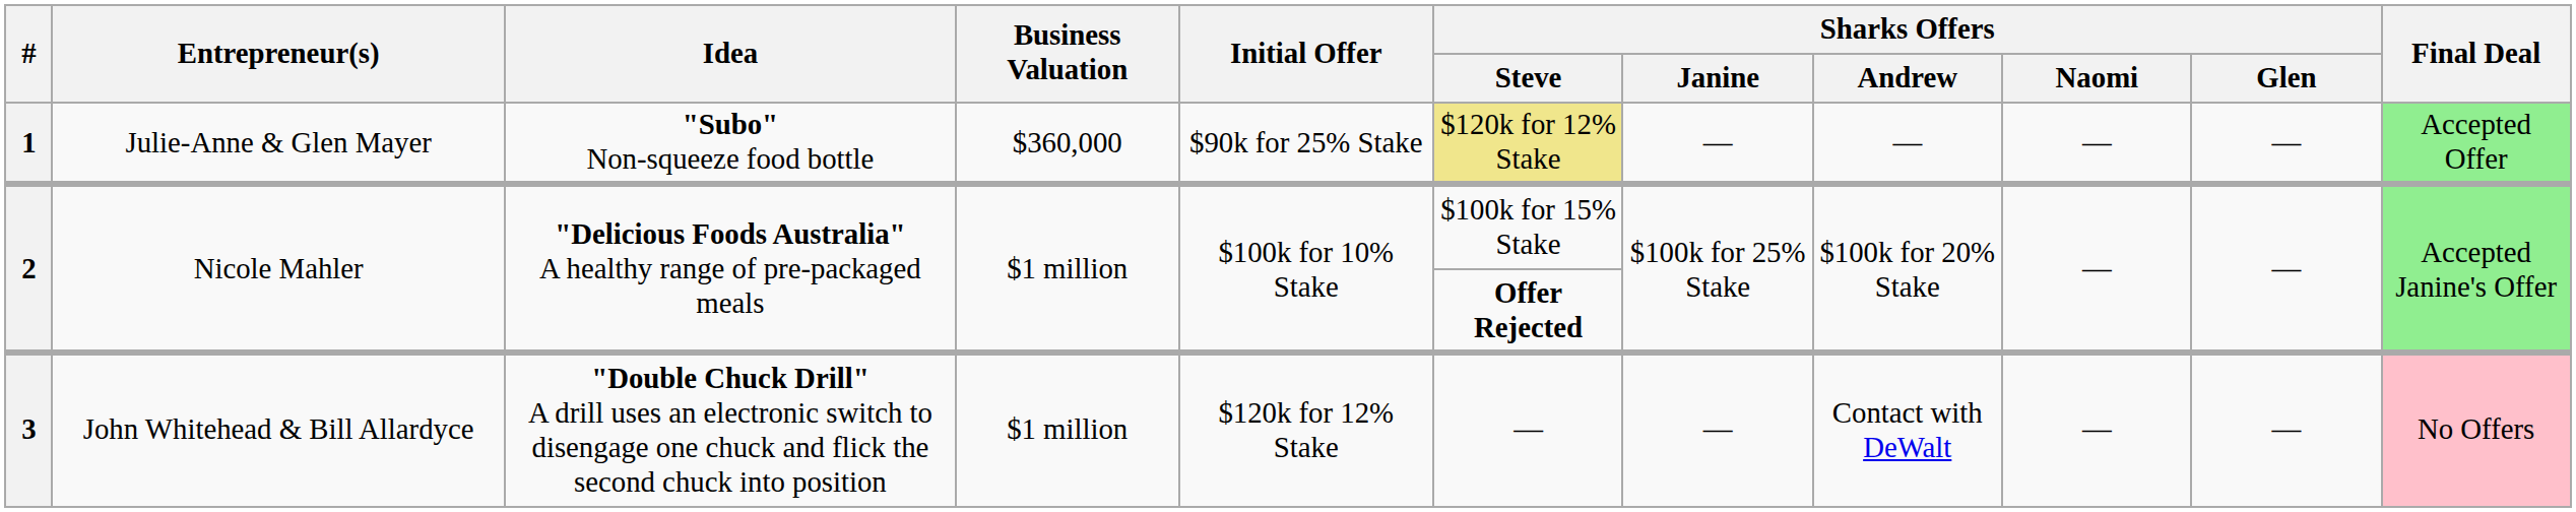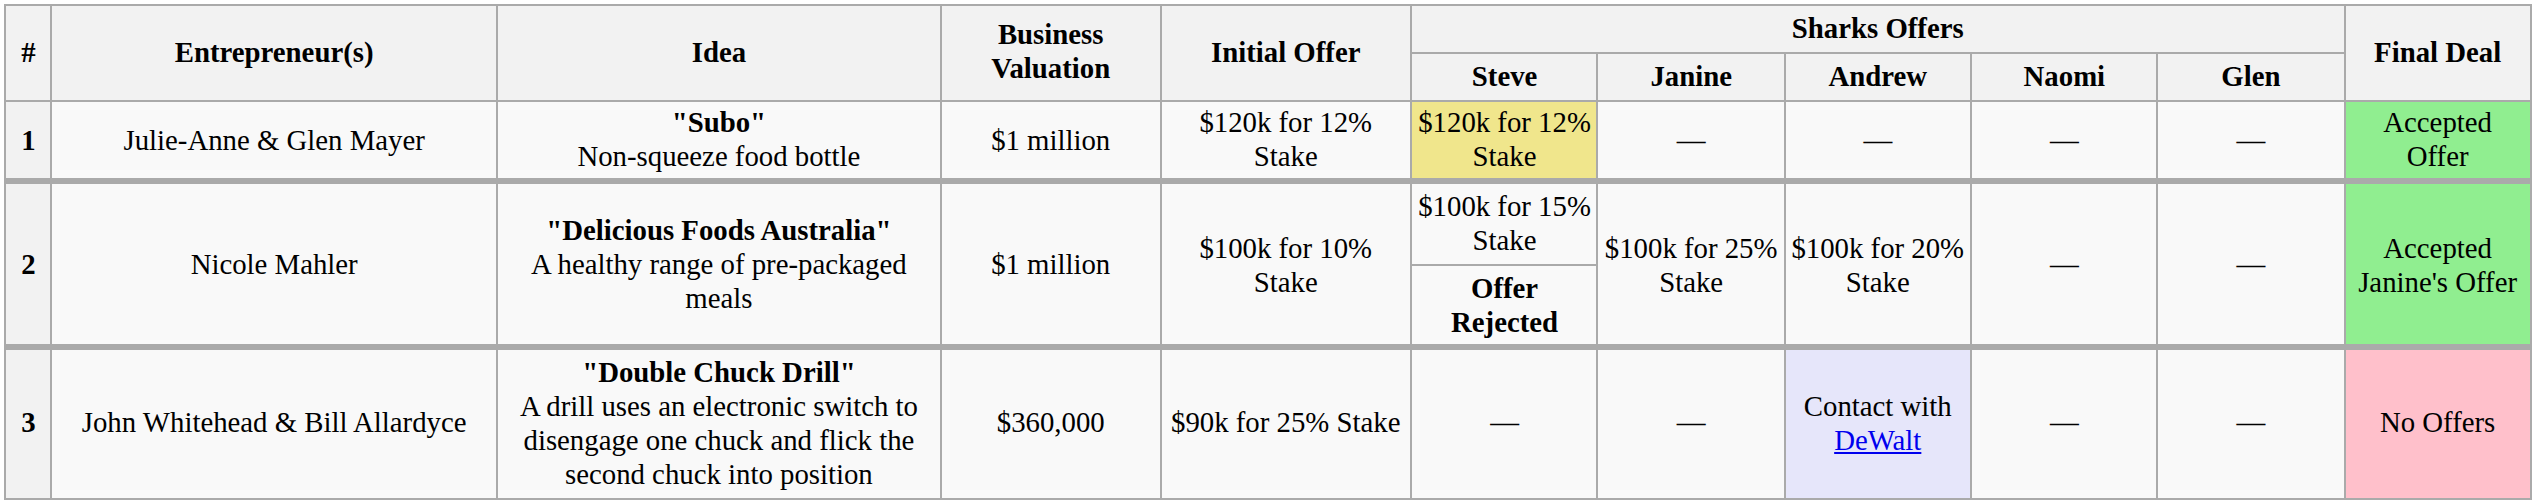1 | Business Valuation: $360,000 -> $1 million
1 | Initial Offer: $90k for 25% Stake -> $120k for 12% Stake
3 | Business Valuation: $1 million -> $360,000
3 | Initial Offer: $120k for 12% Stake -> $90k for 25% Stake
3 | Sharks Offers / Andrew: no background -> lavender background
